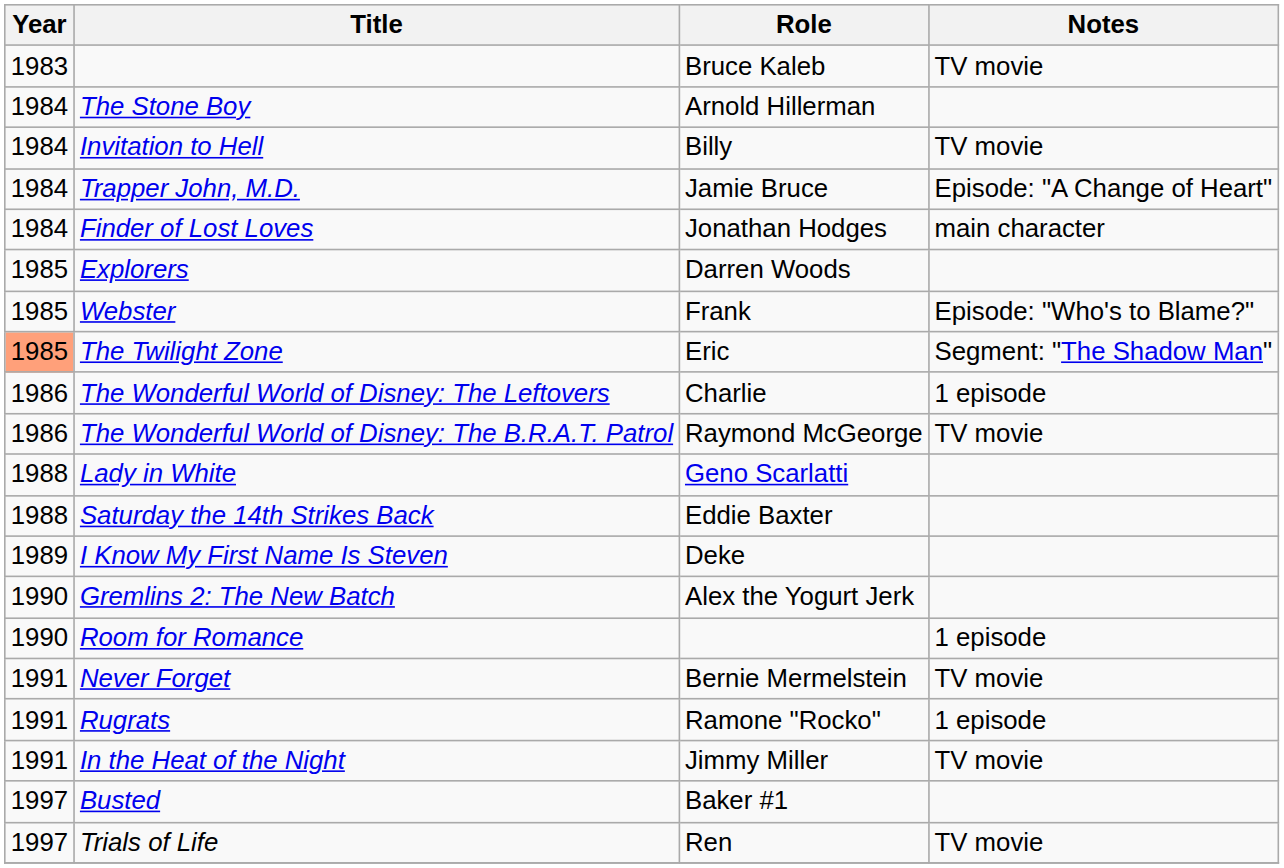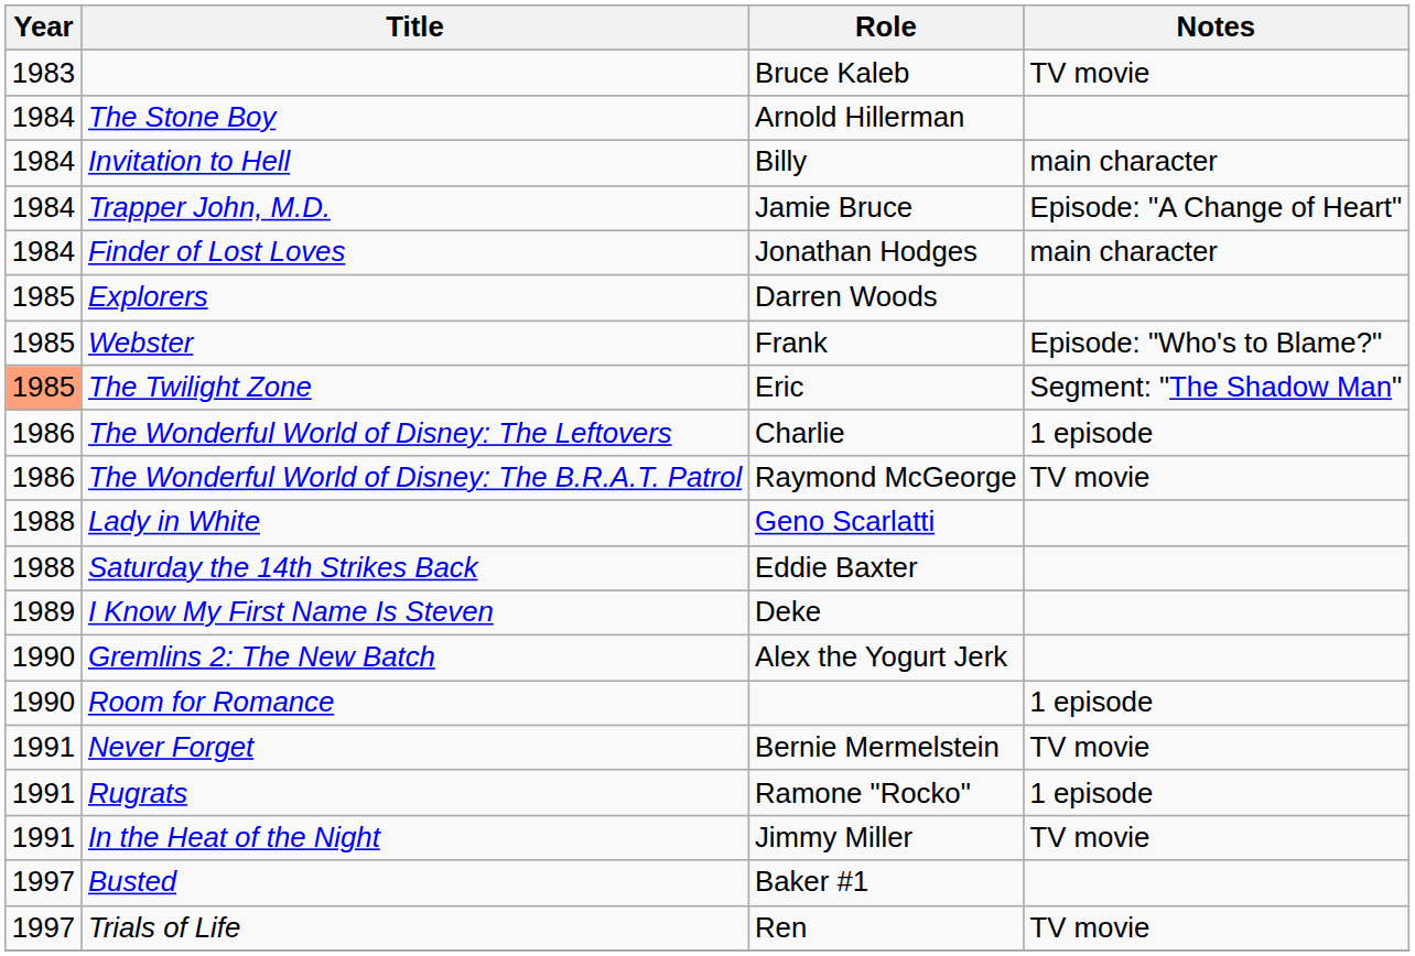Invitation to Hell | Notes: TV movie -> main character
